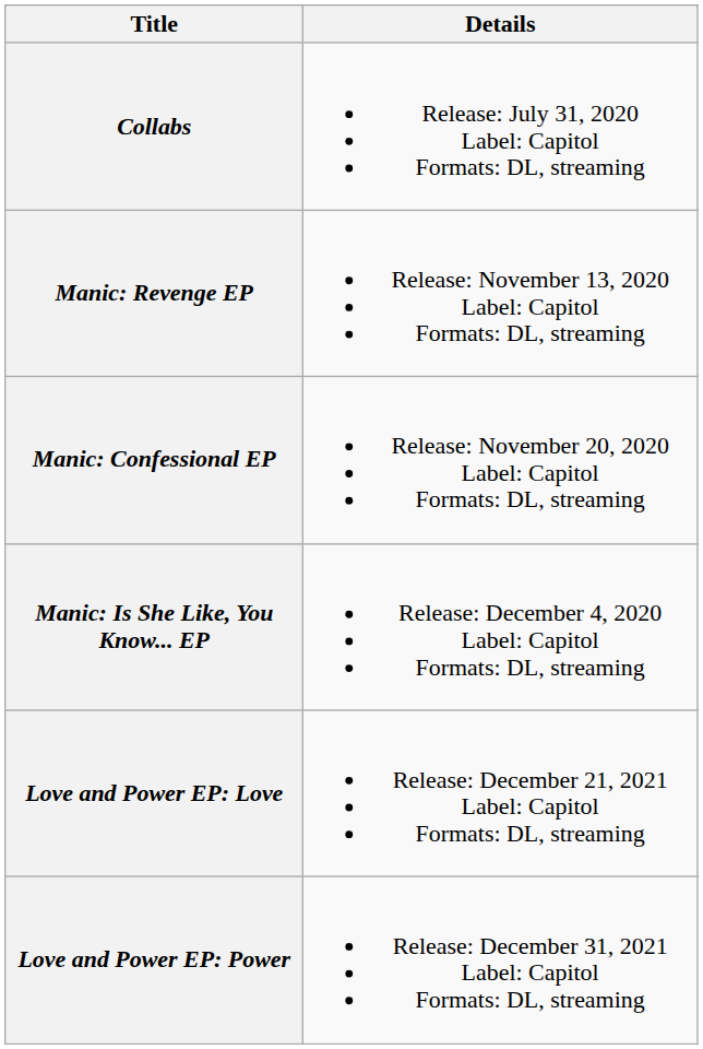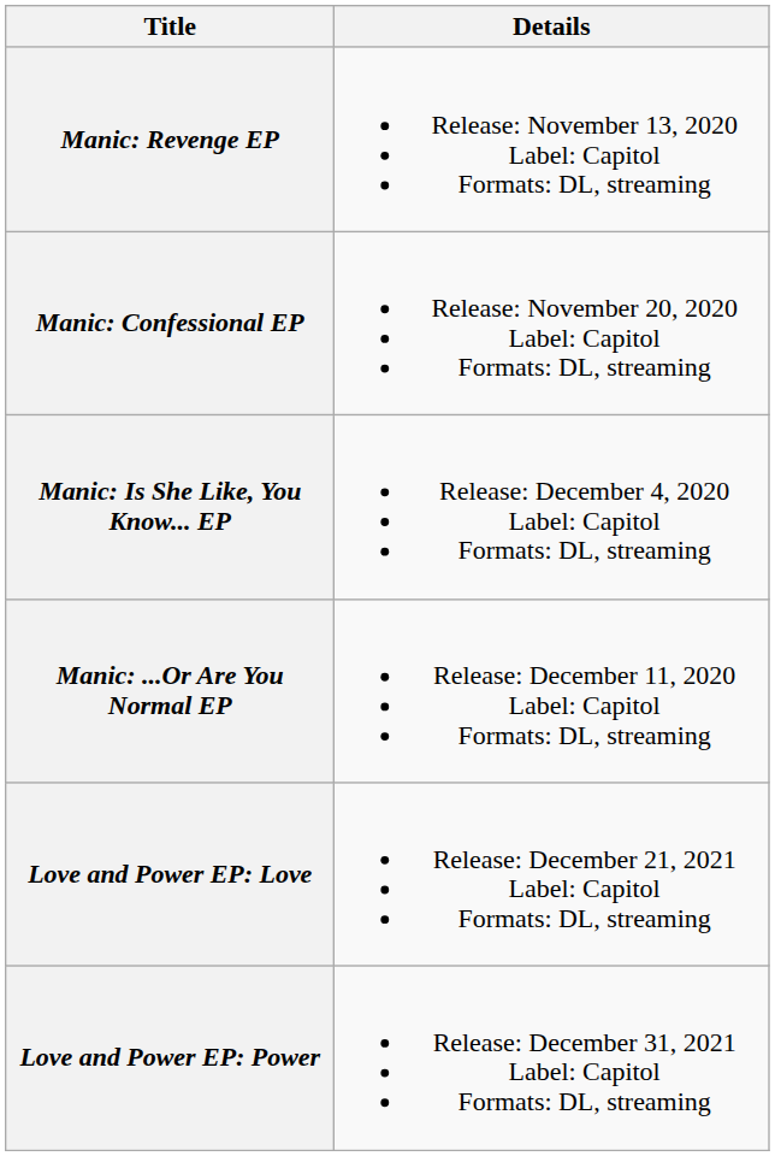- row: Collabs | Release: July 31, 2020 Label: Capitol Formats: DL, streaming
+ row: Manic: ...Or Are You Normal EP | Release: December 11, 2020 Label: Capitol Formats: DL, streaming
